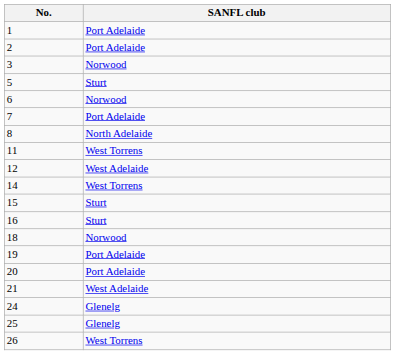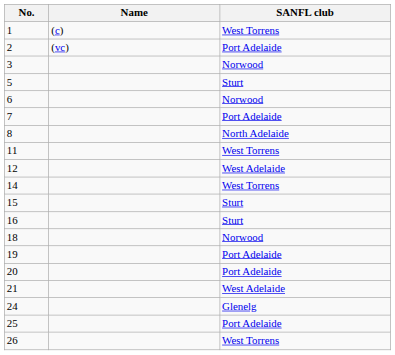+ column: Name | (c) | (vc)
1 | SANFL club: Port Adelaide -> West Torrens
25 | SANFL club: Glenelg -> Port Adelaide
